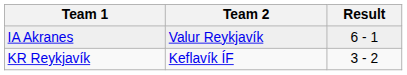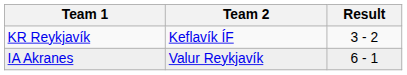rows swapped: KR Reykjavík <-> IA Akranes
